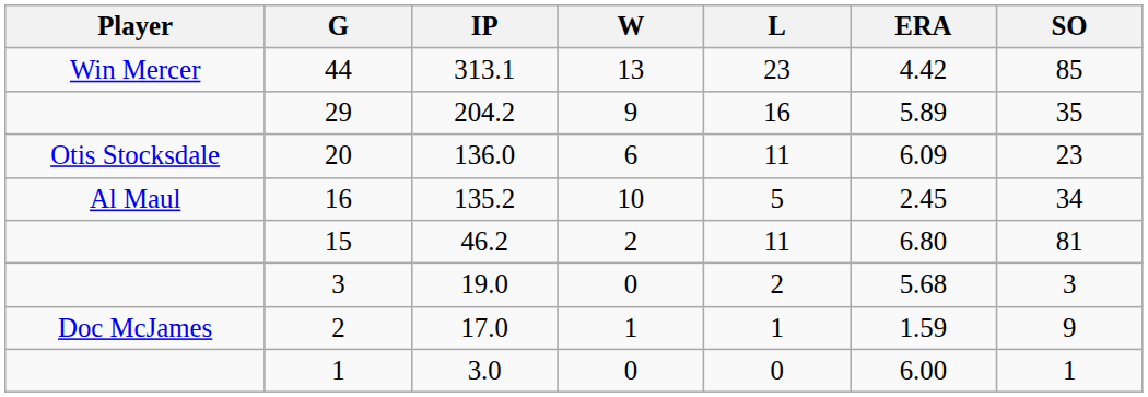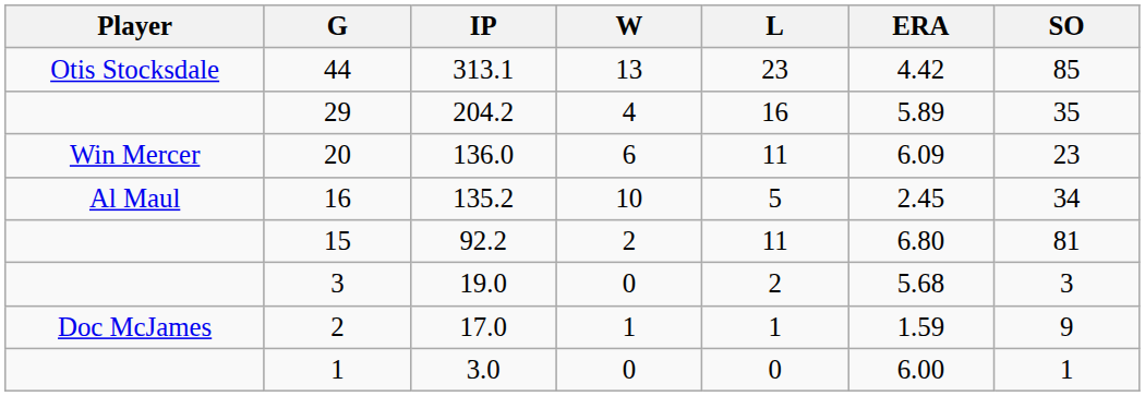44 | Player: Win Mercer -> Otis Stocksdale
29 | W: 9 -> 4
20 | Player: Otis Stocksdale -> Win Mercer
15 | IP: 46.2 -> 92.2
